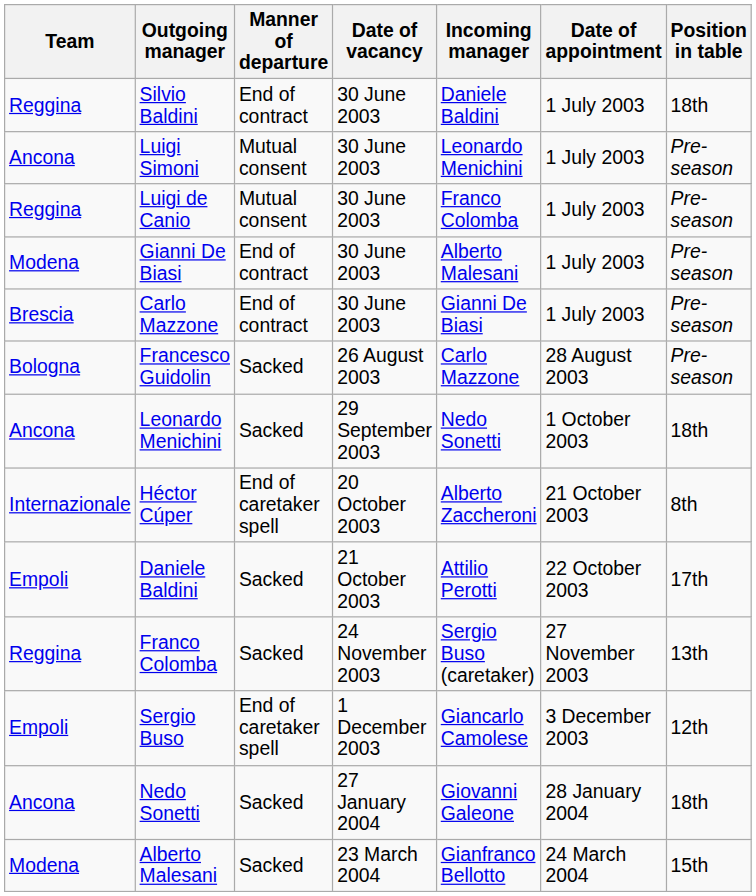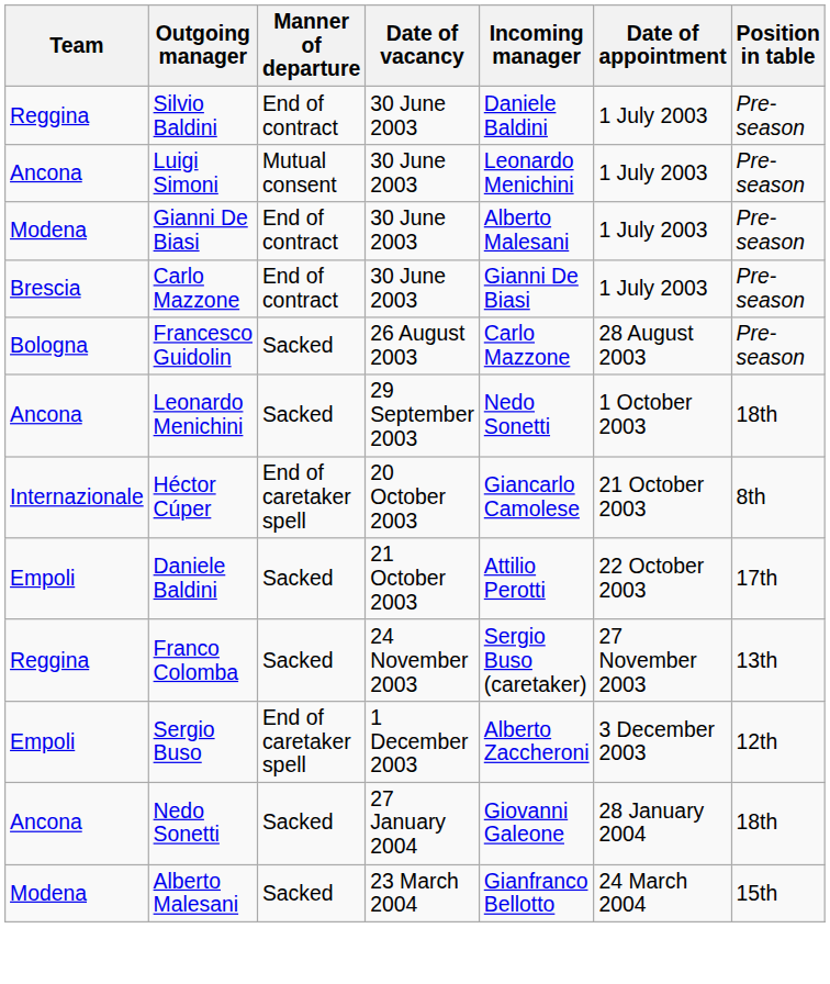Silvio Baldini | Position in table: 18th -> Pre-season
- row: Reggina | Luigi de Canio | Mutual consent | 30 June 2003 | Franco Colomba | 1 July 2003 | Pre-season
Héctor Cúper | Incoming manager: Alberto Zaccheroni -> Giancarlo Camolese
Sergio Buso | Incoming manager: Giancarlo Camolese -> Alberto Zaccheroni
